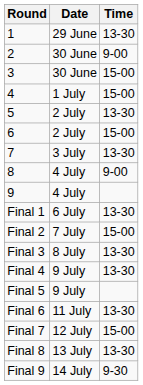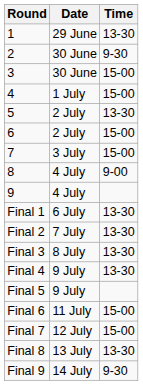2 | Time: 9-00 -> 9-30
7 | Time: 13-30 -> 15-00
Final 2 | Time: 15-00 -> 13-30
Final 6 | Time: 13-30 -> 15-00
